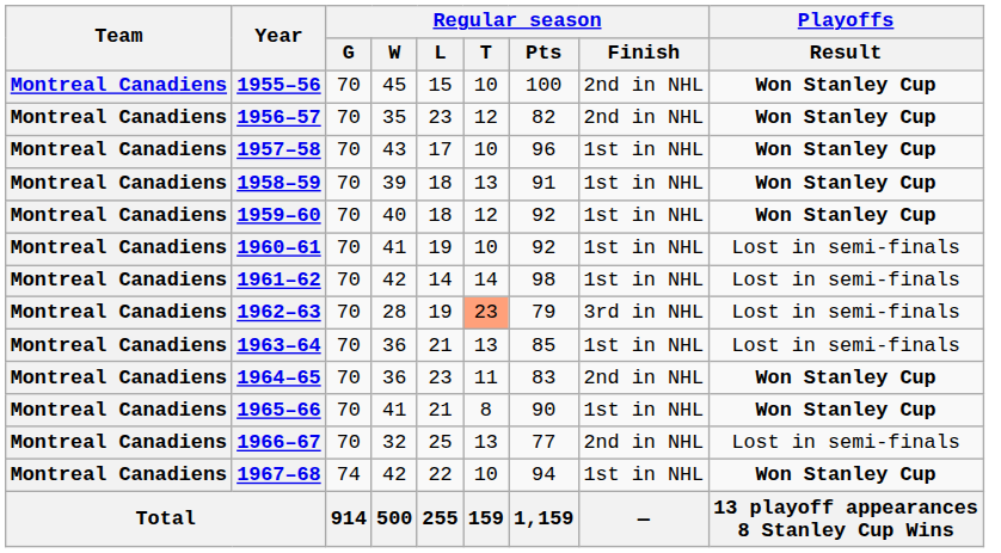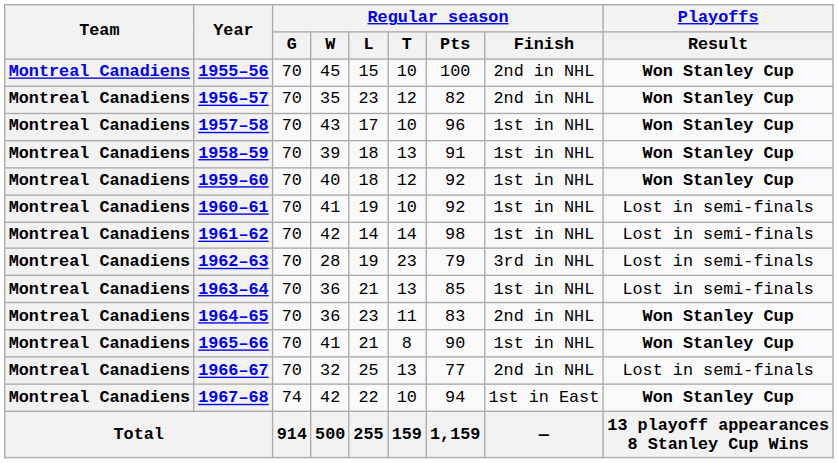1962–63 | Regular season / T: lightsalmon background -> no background
1967–68 | Regular season / Finish: 1st in NHL -> 1st in East
